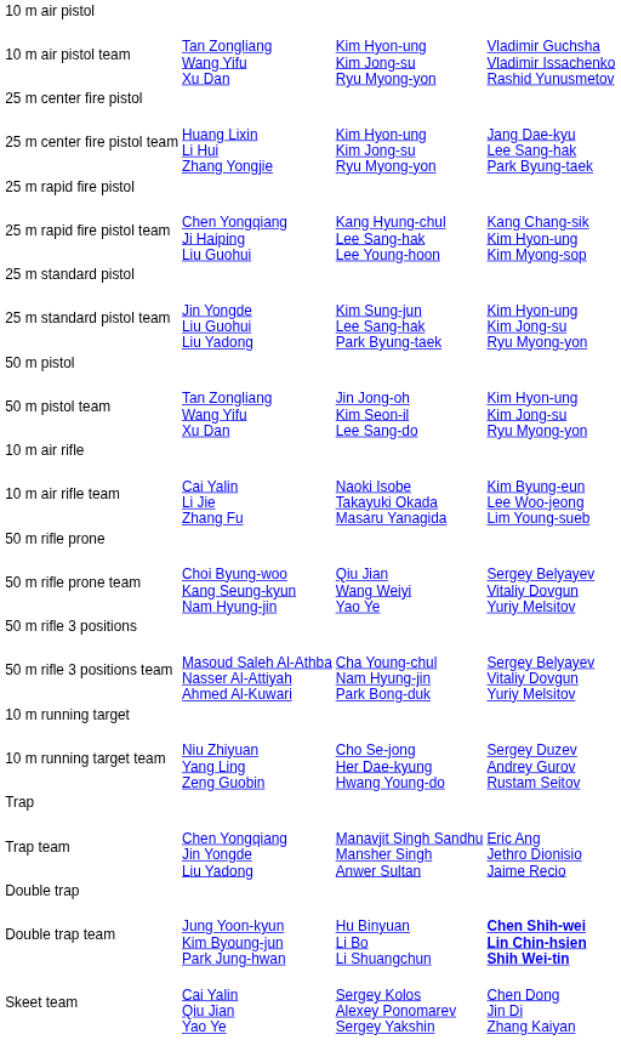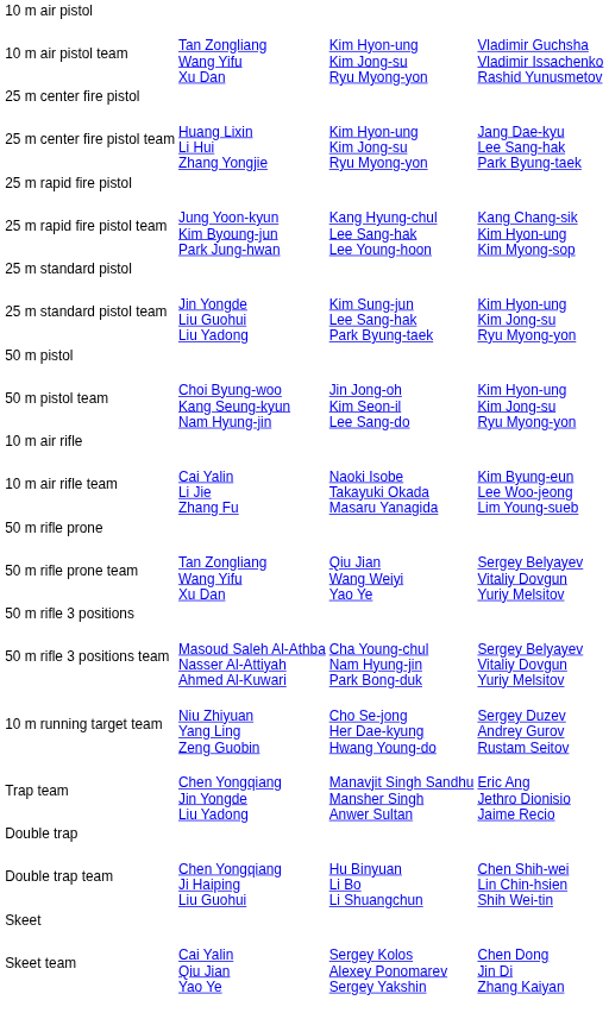25 m rapid fire pistol team | column 2: Chen Yongqiang Ji Haiping Liu Guohui -> Jung Yoon-kyun Kim Byoung-jun Park Jung-hwan
50 m pistol team | column 2: Tan Zongliang Wang Yifu Xu Dan -> Choi Byung-woo Kang Seung-kyun Nam Hyung-jin
50 m rifle prone team | column 2: Choi Byung-woo Kang Seung-kyun Nam Hyung-jin -> Tan Zongliang Wang Yifu Xu Dan
- row: 10 m running target
- row: Trap
Double trap team | column 2: Jung Yoon-kyun Kim Byoung-jun Park Jung-hwan -> Chen Yongqiang Ji Haiping Liu Guohui
Double trap team | column 4: bold -> normal
+ row: Skeet
